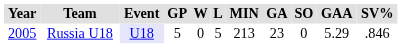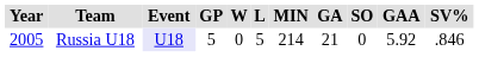Russia U18 | MIN: 213 -> 214
Russia U18 | GA: 23 -> 21
Russia U18 | GAA: 5.29 -> 5.92
